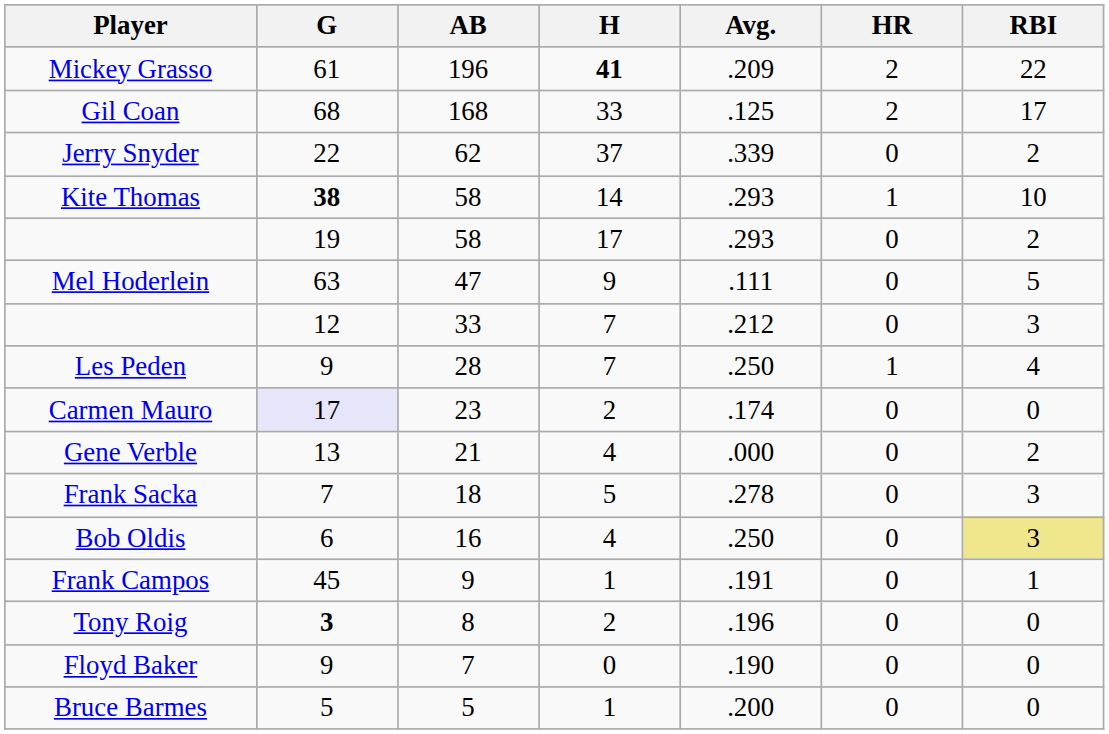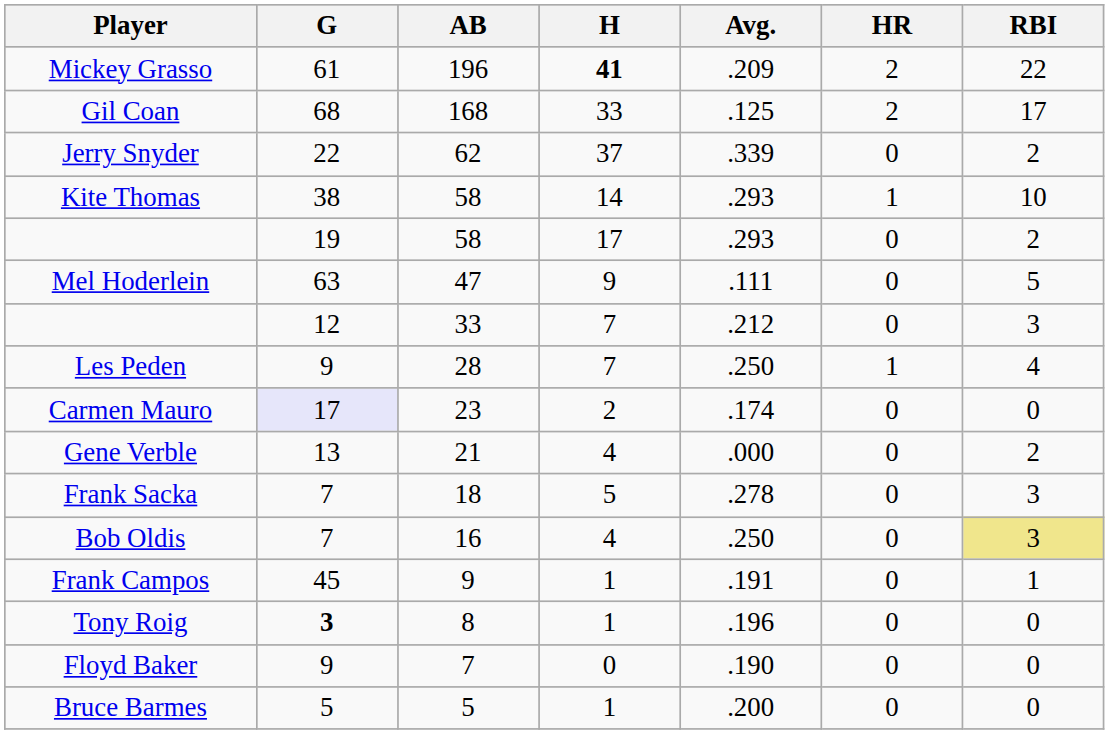Kite Thomas | G: bold -> normal
Bob Oldis | G: 6 -> 7
Tony Roig | H: 2 -> 1
